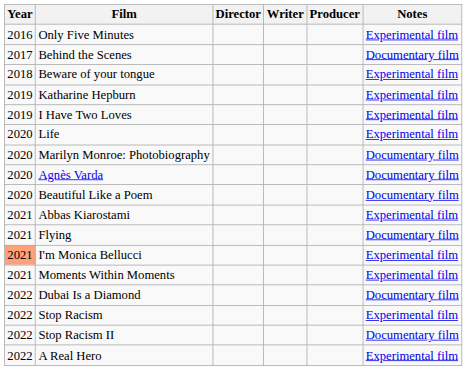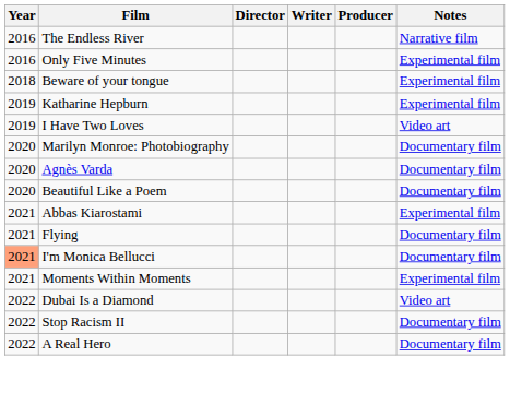+ row: 2016 | The Endless River | Narrative film
- row: 2017 | Behind the Scenes | Documentary film
I Have Two Loves | Notes: Experimental film -> Video art
- row: 2020 | Life | Experimental film
I'm Monica Bellucci | Notes: Experimental film -> Documentary film
Dubai Is a Diamond | Notes: Documentary film -> Video art
- row: 2022 | Stop Racism | Experimental film
A Real Hero | Notes: Experimental film -> Documentary film
